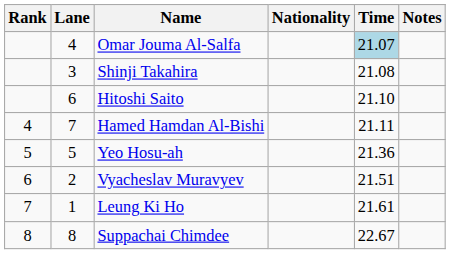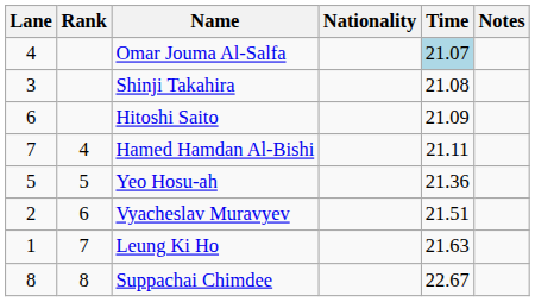columns swapped: Rank <-> Lane
Hitoshi Saito | Time: 21.10 -> 21.09
Leung Ki Ho | Time: 21.61 -> 21.63
